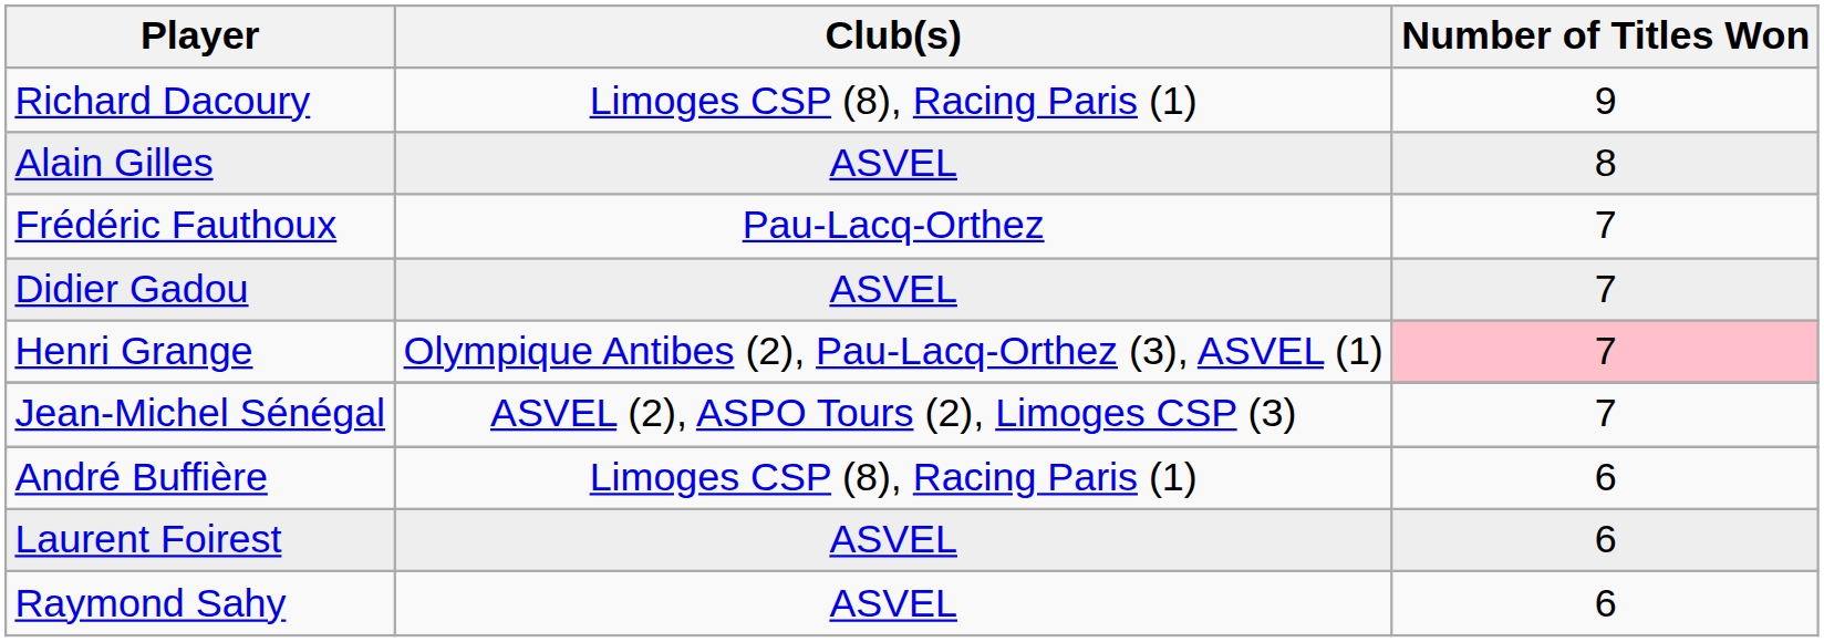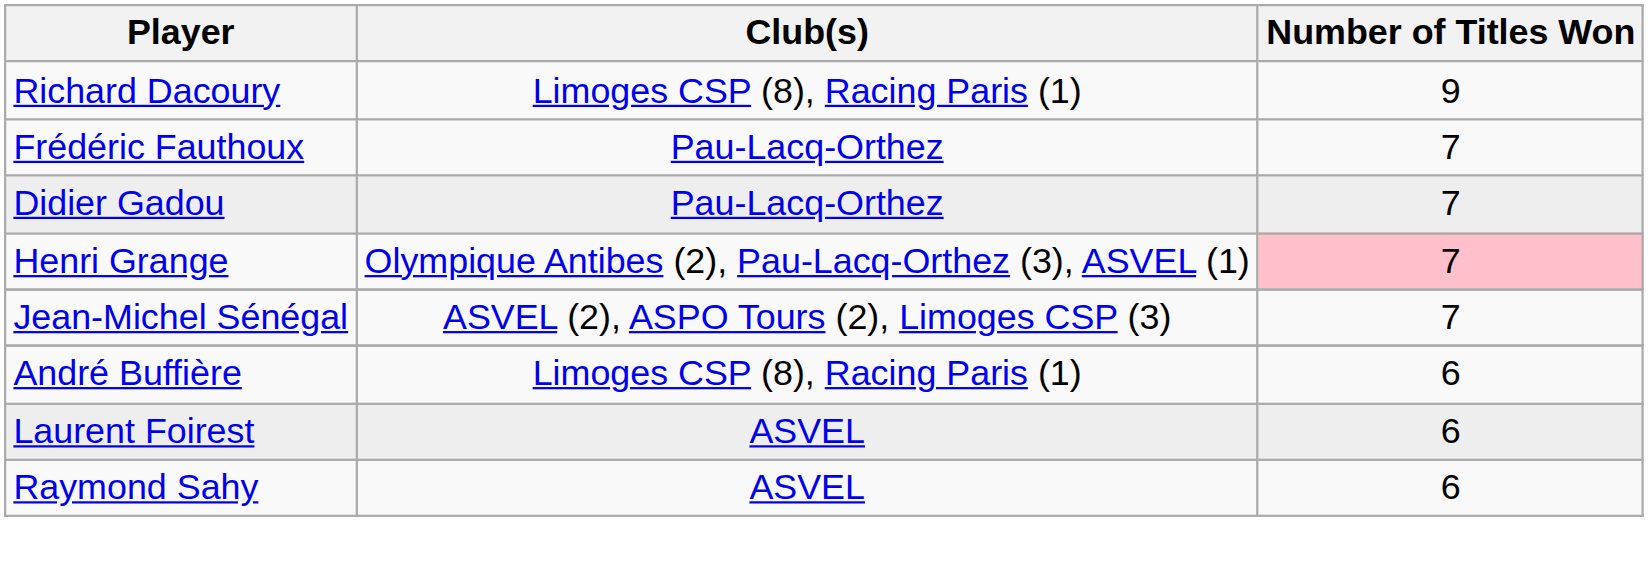- row: Alain Gilles | ASVEL | 8
Didier Gadou | Club(s): ASVEL -> Pau-Lacq-Orthez
